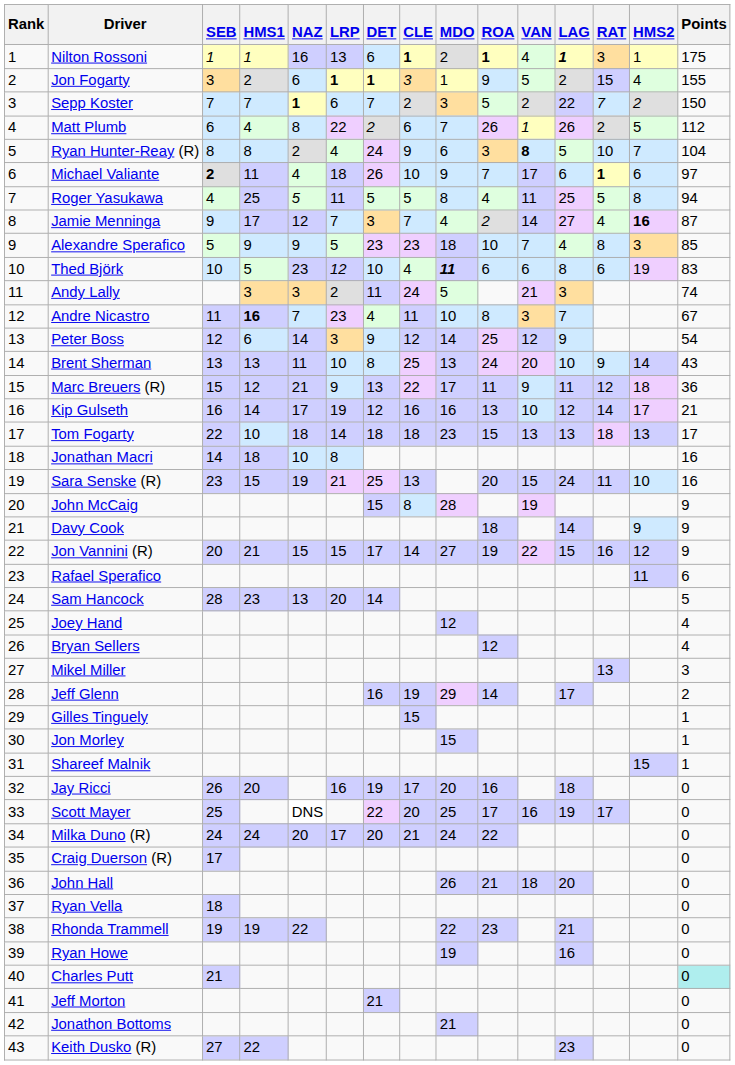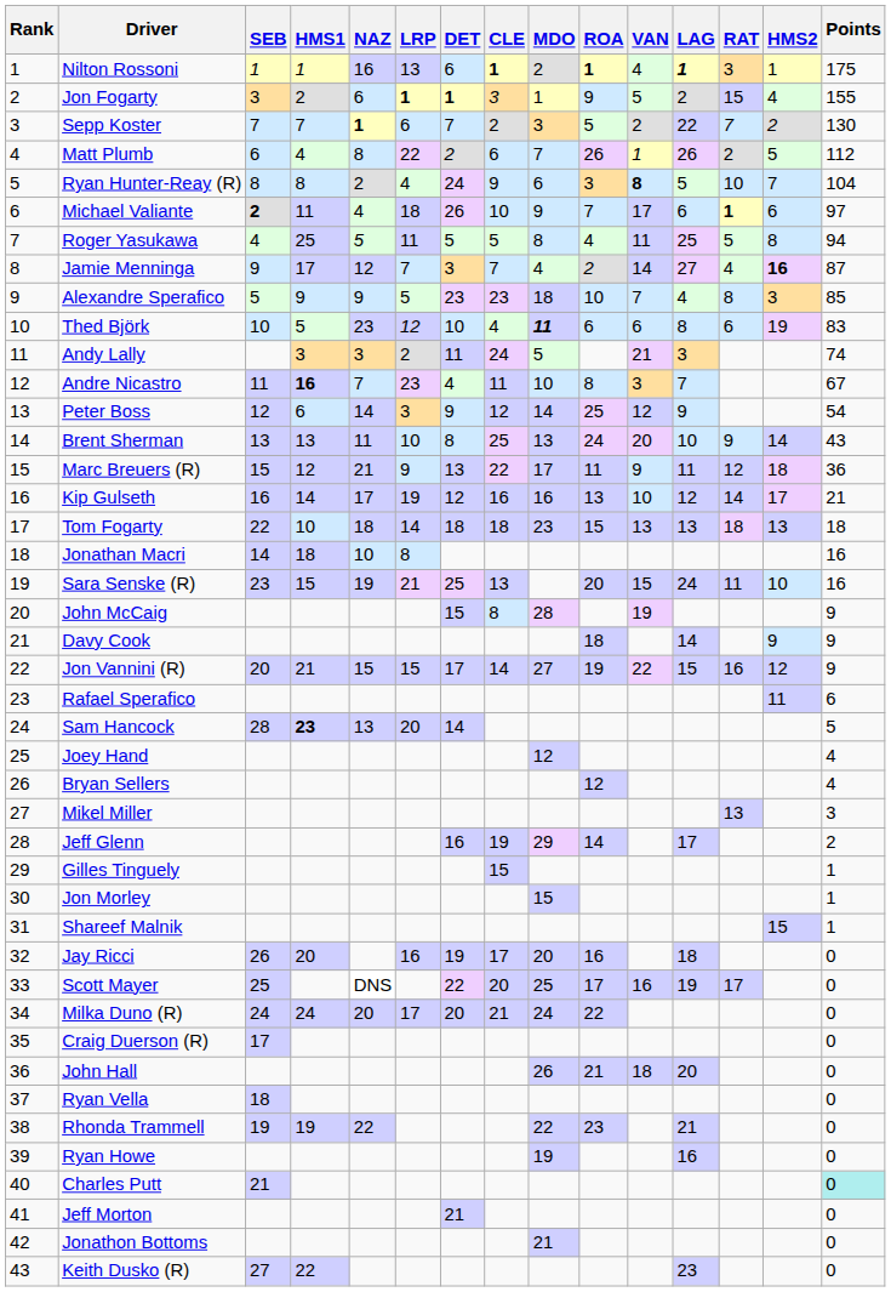Sepp Koster | Points: 150 -> 130
Tom Fogarty | Points: 17 -> 18
Sam Hancock | HMS1: normal -> bold
